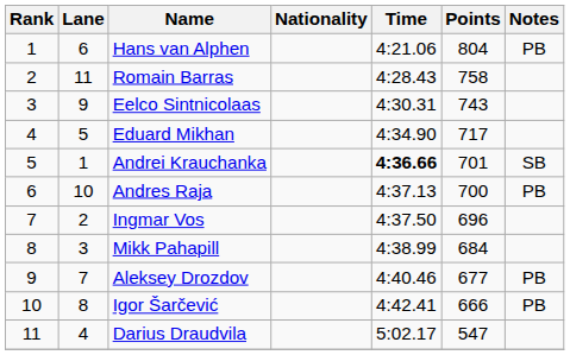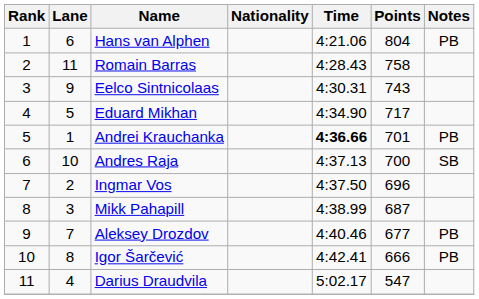Andrei Krauchanka | Notes: SB -> PB
Andres Raja | Notes: PB -> SB
Mikk Pahapill | Points: 684 -> 687
